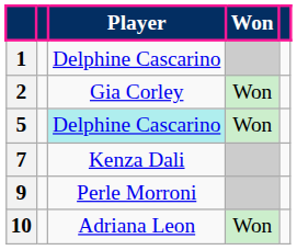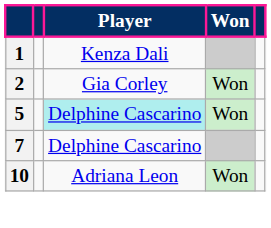1 | Player: Delphine Cascarino -> Kenza Dali
7 | Player: Kenza Dali -> Delphine Cascarino
- row: 9 | Perle Morroni
